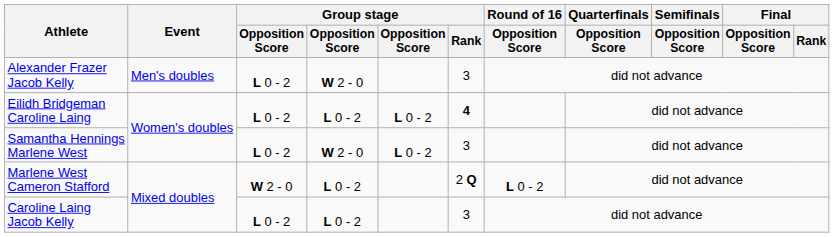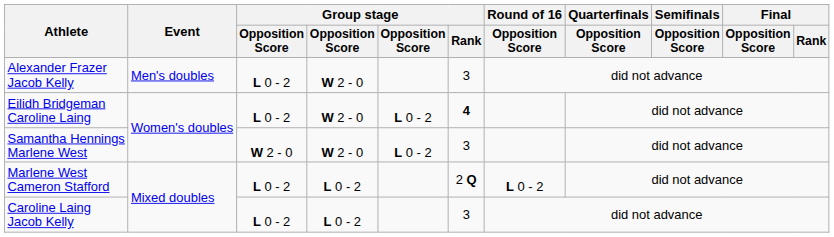Eilidh Bridgeman Caroline Laing | column 4: L 0 - 2 -> W 2 - 0
Samantha Hennings Marlene West | column 3: L 0 - 2 -> W 2 - 0
Marlene West Cameron Stafford | column 3: W 2 - 0 -> L 0 - 2
